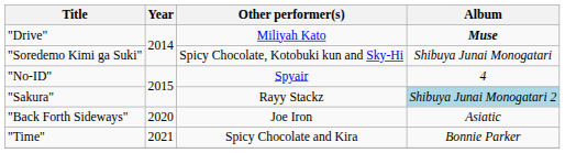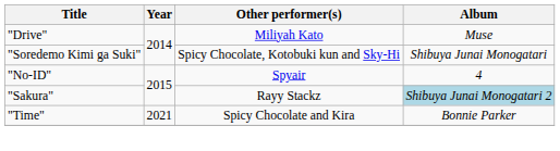"Drive" | Album: bold -> normal
- row: "Back Forth Sideways" | 2020 | Joe Iron | Asiatic
